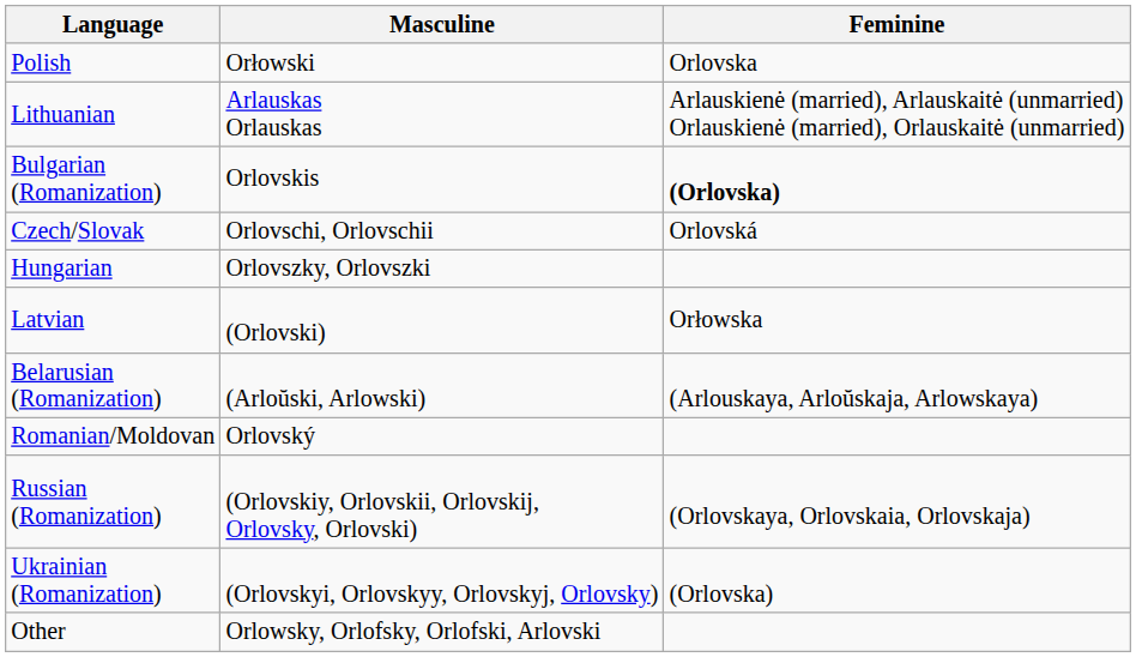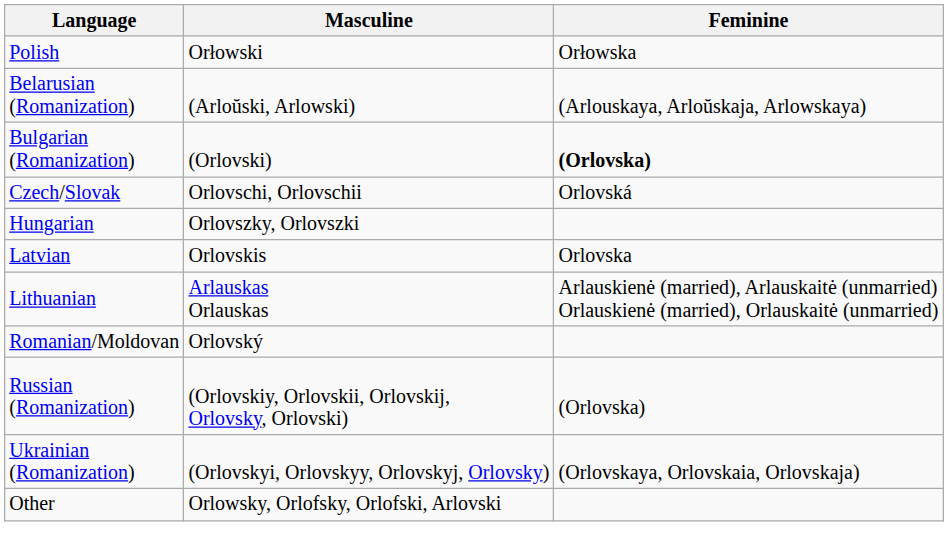Polish | Feminine: Orlovska -> Orłowska
rows swapped: Belarusian (Romanization) <-> Lithuanian
Bulgarian (Romanization) | Masculine: Orlovskis -> (Orlovski)
Latvian | Masculine: (Orlovski) -> Orlovskis
Latvian | Feminine: Orłowska -> Orlovska
Russian (Romanization) | Feminine: (Orlovskaya, Orlovskaia, Orlovskaja) -> (Orlovska)
Ukrainian (Romanization) | Feminine: (Orlovska) -> (Orlovskaya, Orlovskaia, Orlovskaja)
